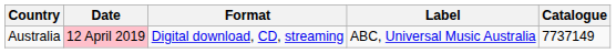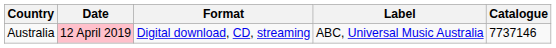Australia | Catalogue: 7737149 -> 7737146
